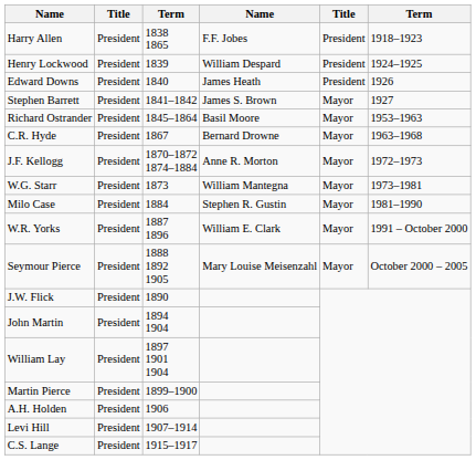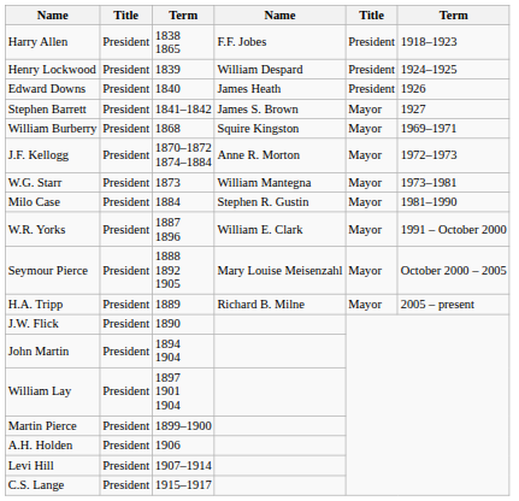- row: Richard Ostrander | President | 1845–1864 | Basil Moore | Mayor | 1953–1963
- row: C.R. Hyde | President | 1867 | Bernard Drowne | Mayor | 1963–1968
+ row: William Burberry | President | 1868 | Squire Kingston | Mayor | 1969–1971
+ row: H.A. Tripp | President | 1889 | Richard B. Milne | Mayor | 2005 – present
